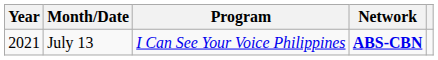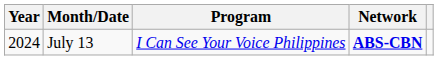July 13 | Year: 2021 -> 2024
